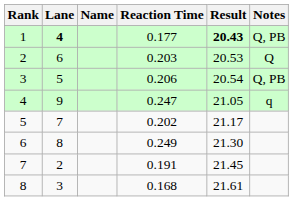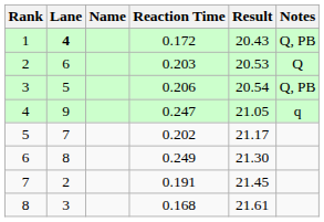1 | Reaction Time: 0.177 -> 0.172
1 | Result: bold -> normal
